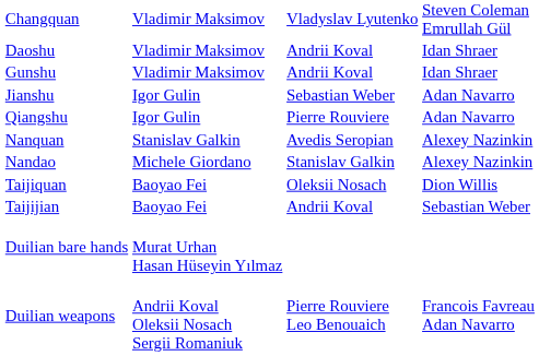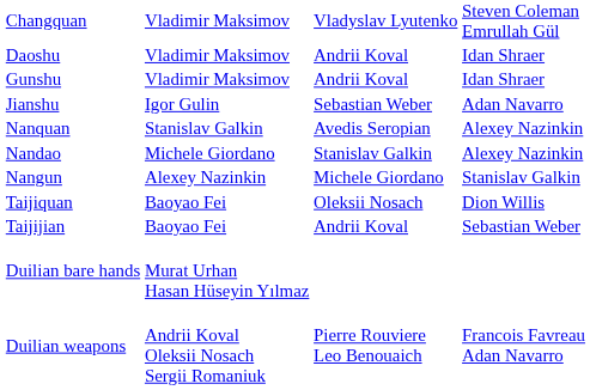- row: Qiangshu | Igor Gulin | Pierre Rouviere | Adan Navarro
+ row: Nangun | Alexey Nazinkin | Michele Giordano | Stanislav Galkin
